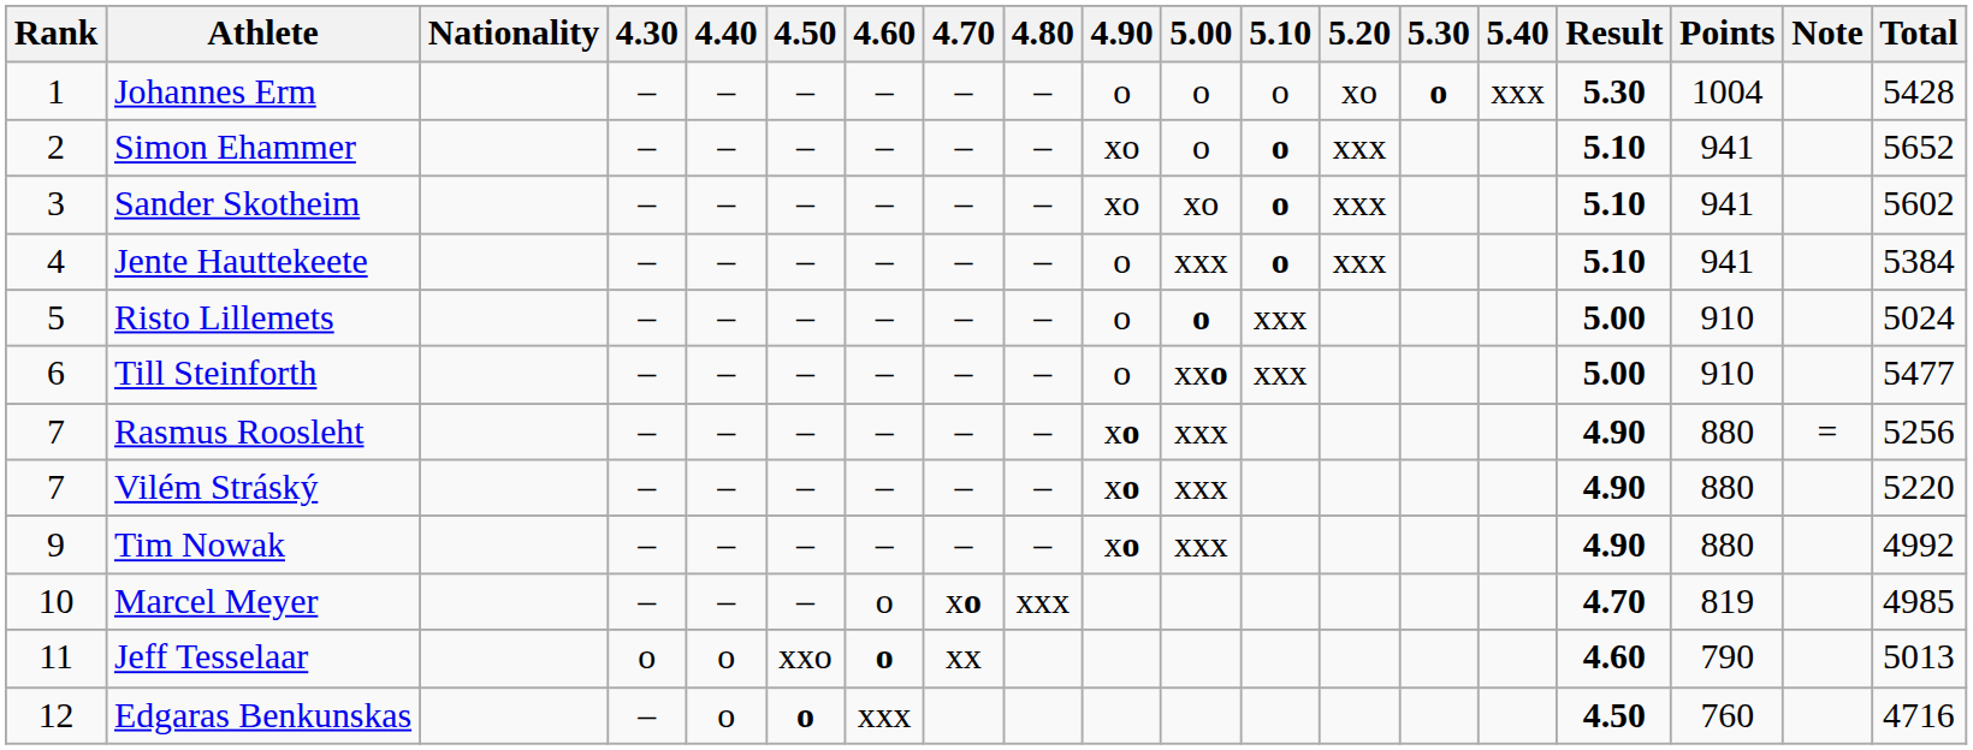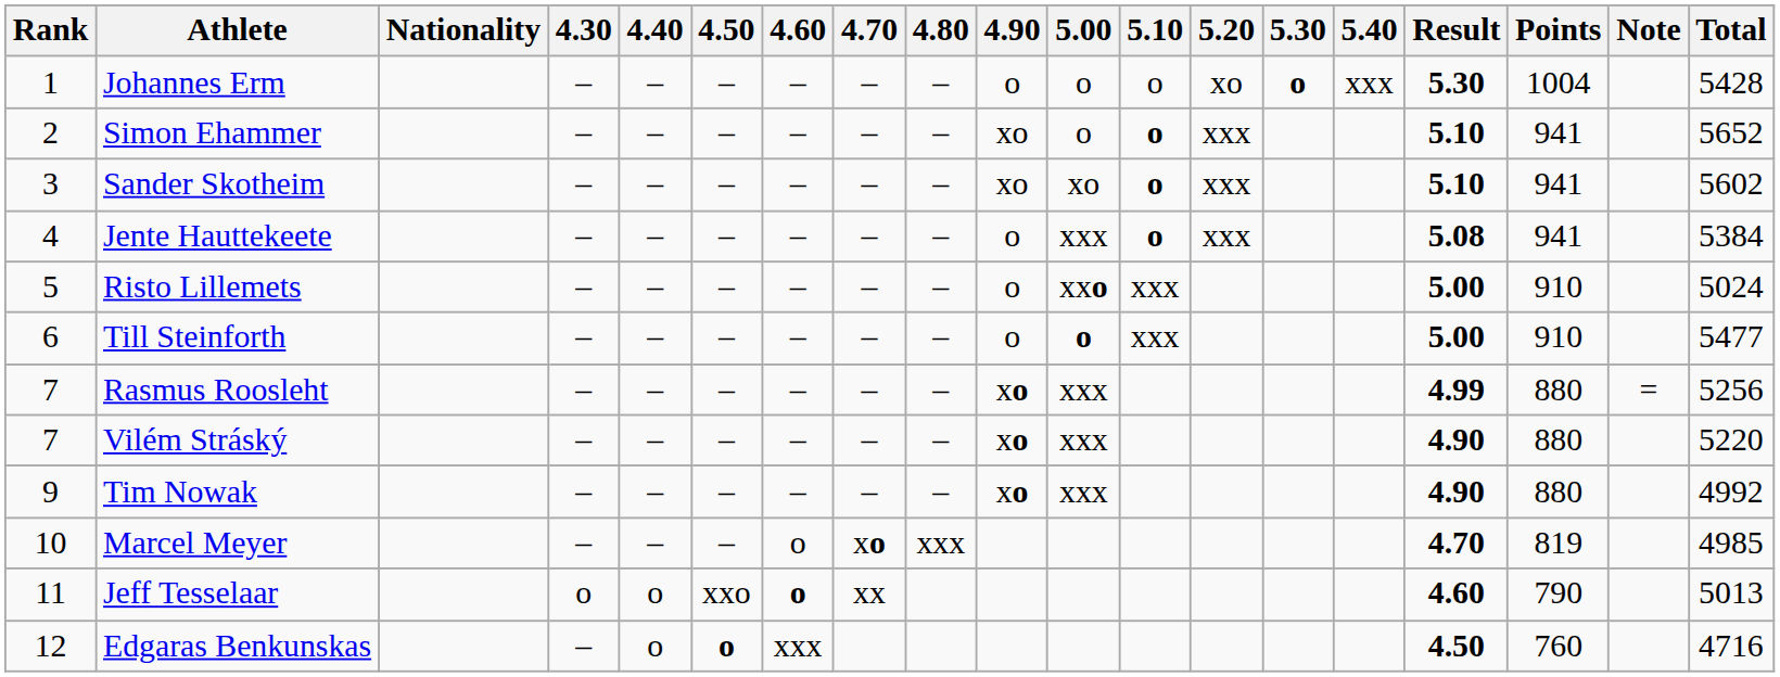Jente Hauttekeete | Result: 5.10 -> 5.08
Risto Lillemets | 5.00: o -> xxo
Till Steinforth | 5.00: xxo -> o
Rasmus Roosleht | Result: 4.90 -> 4.99
